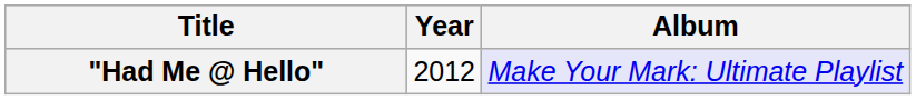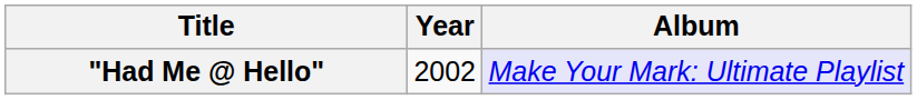"Had Me @ Hello" | Year: 2012 -> 2002
